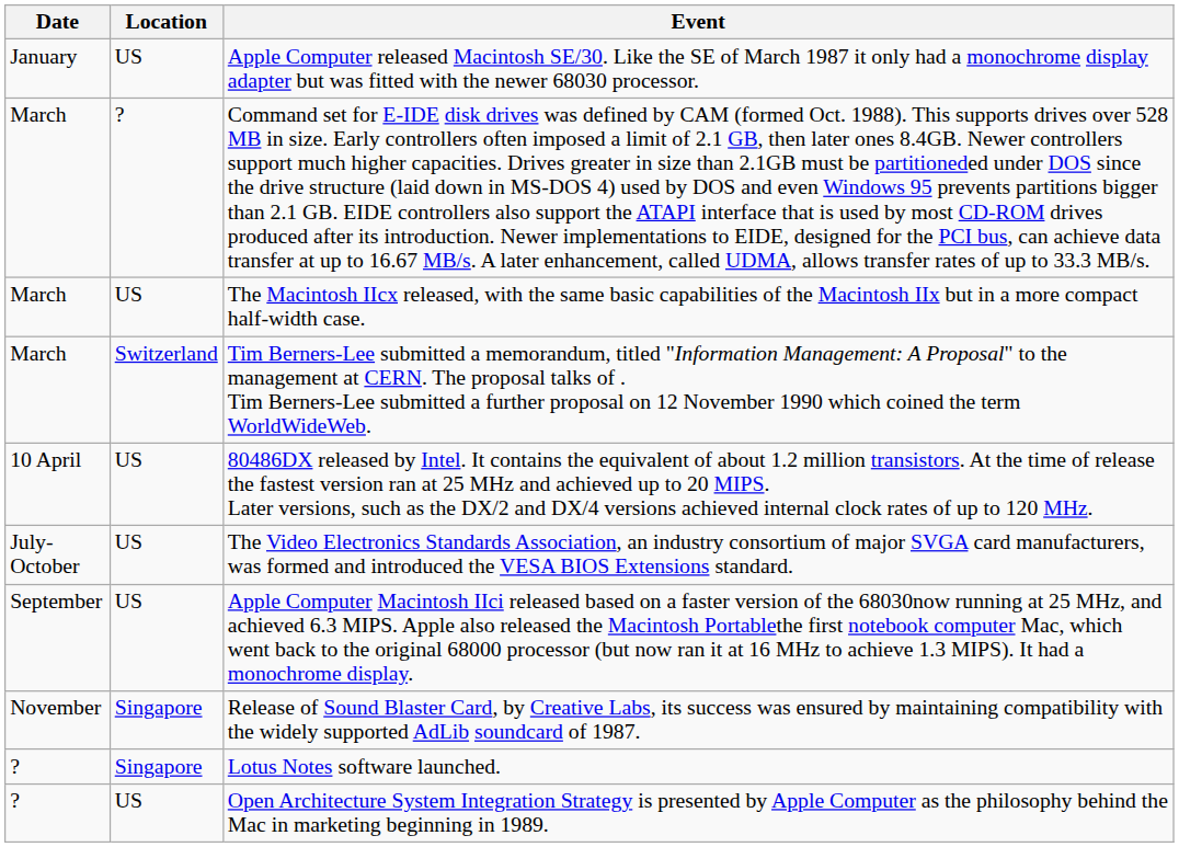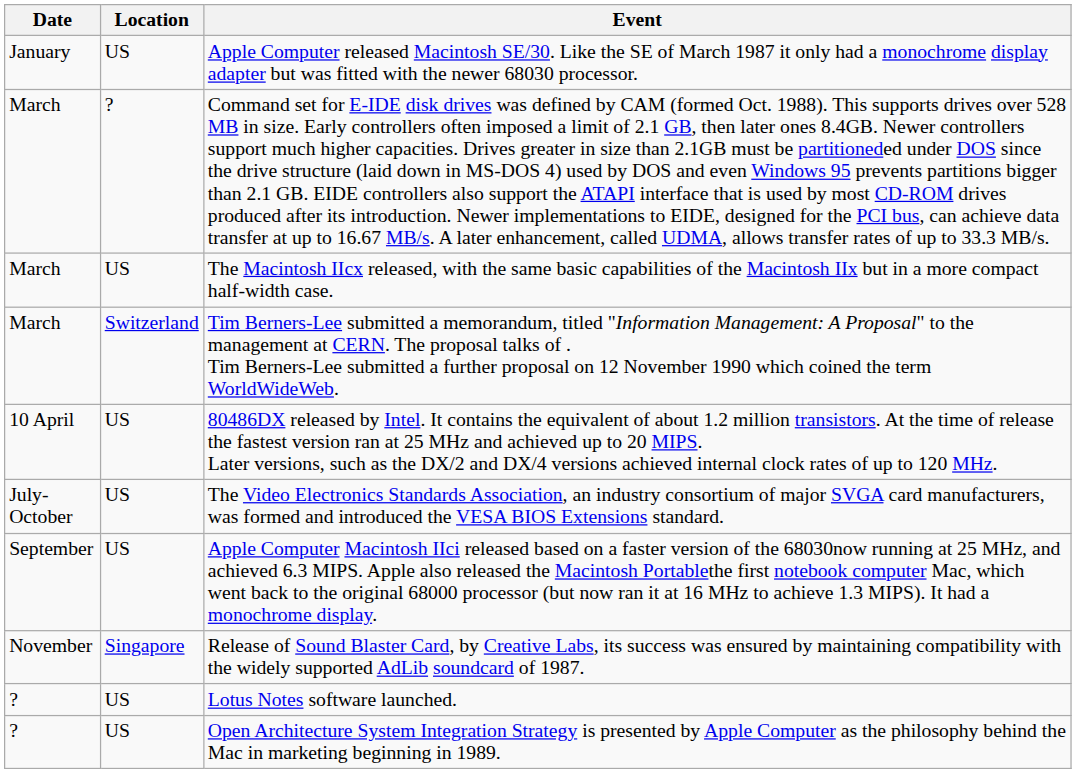Lotus Notes software launched. | Location: Singapore -> US
